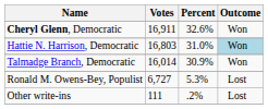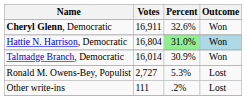Hattie N. Harrison, Democratic | Votes: 16,803 -> 16,804
Hattie N. Harrison, Democratic | Percent: no background -> lightgreen background
Ronald M. Owens-Bey, Populist | Votes: 6,727 -> 2,727
